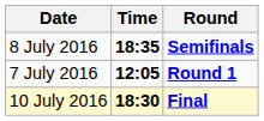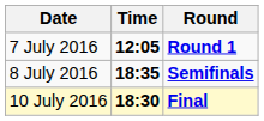rows swapped: 7 July 2016 <-> 8 July 2016
